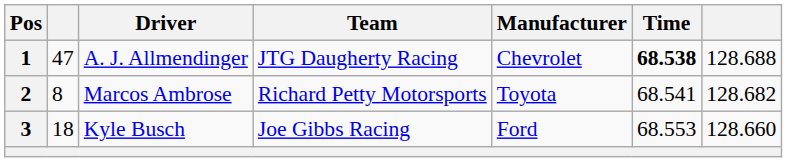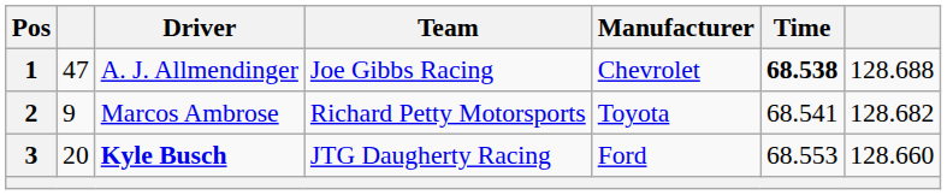1 | Team: JTG Daugherty Racing -> Joe Gibbs Racing
2 | column 2: 8 -> 9
3 | column 2: 18 -> 20
3 | Driver: normal -> bold
3 | Team: Joe Gibbs Racing -> JTG Daugherty Racing
